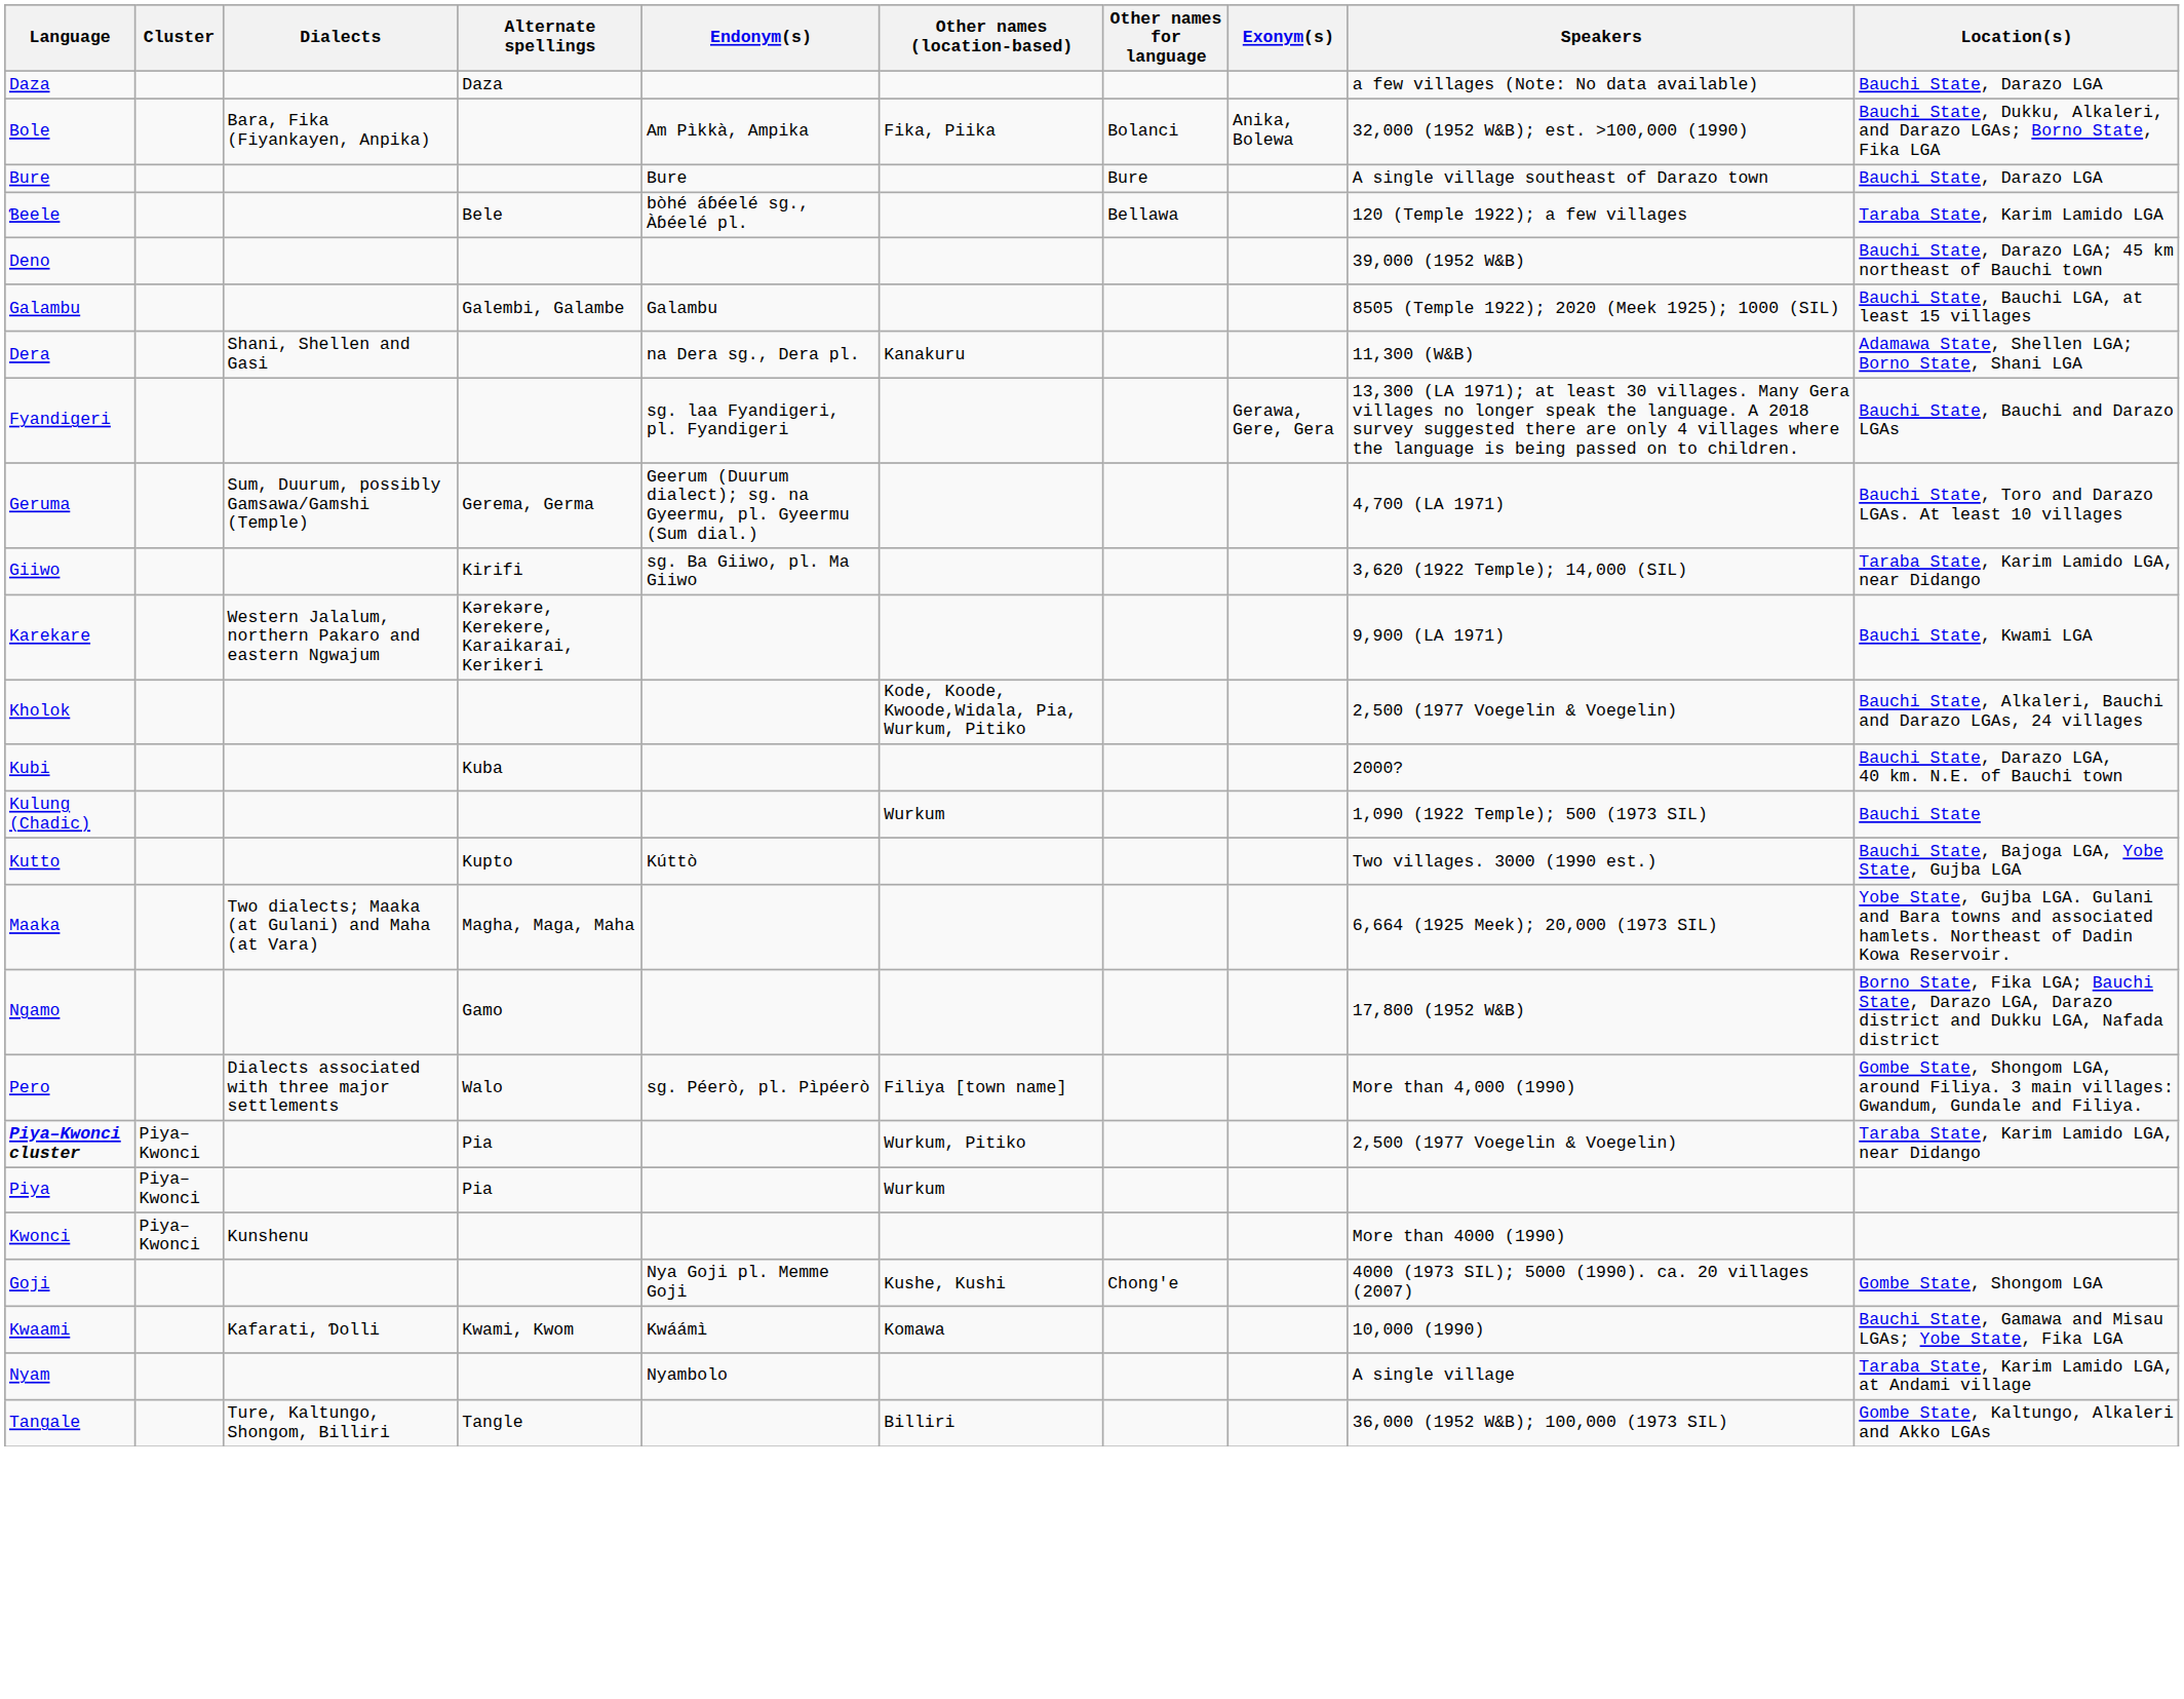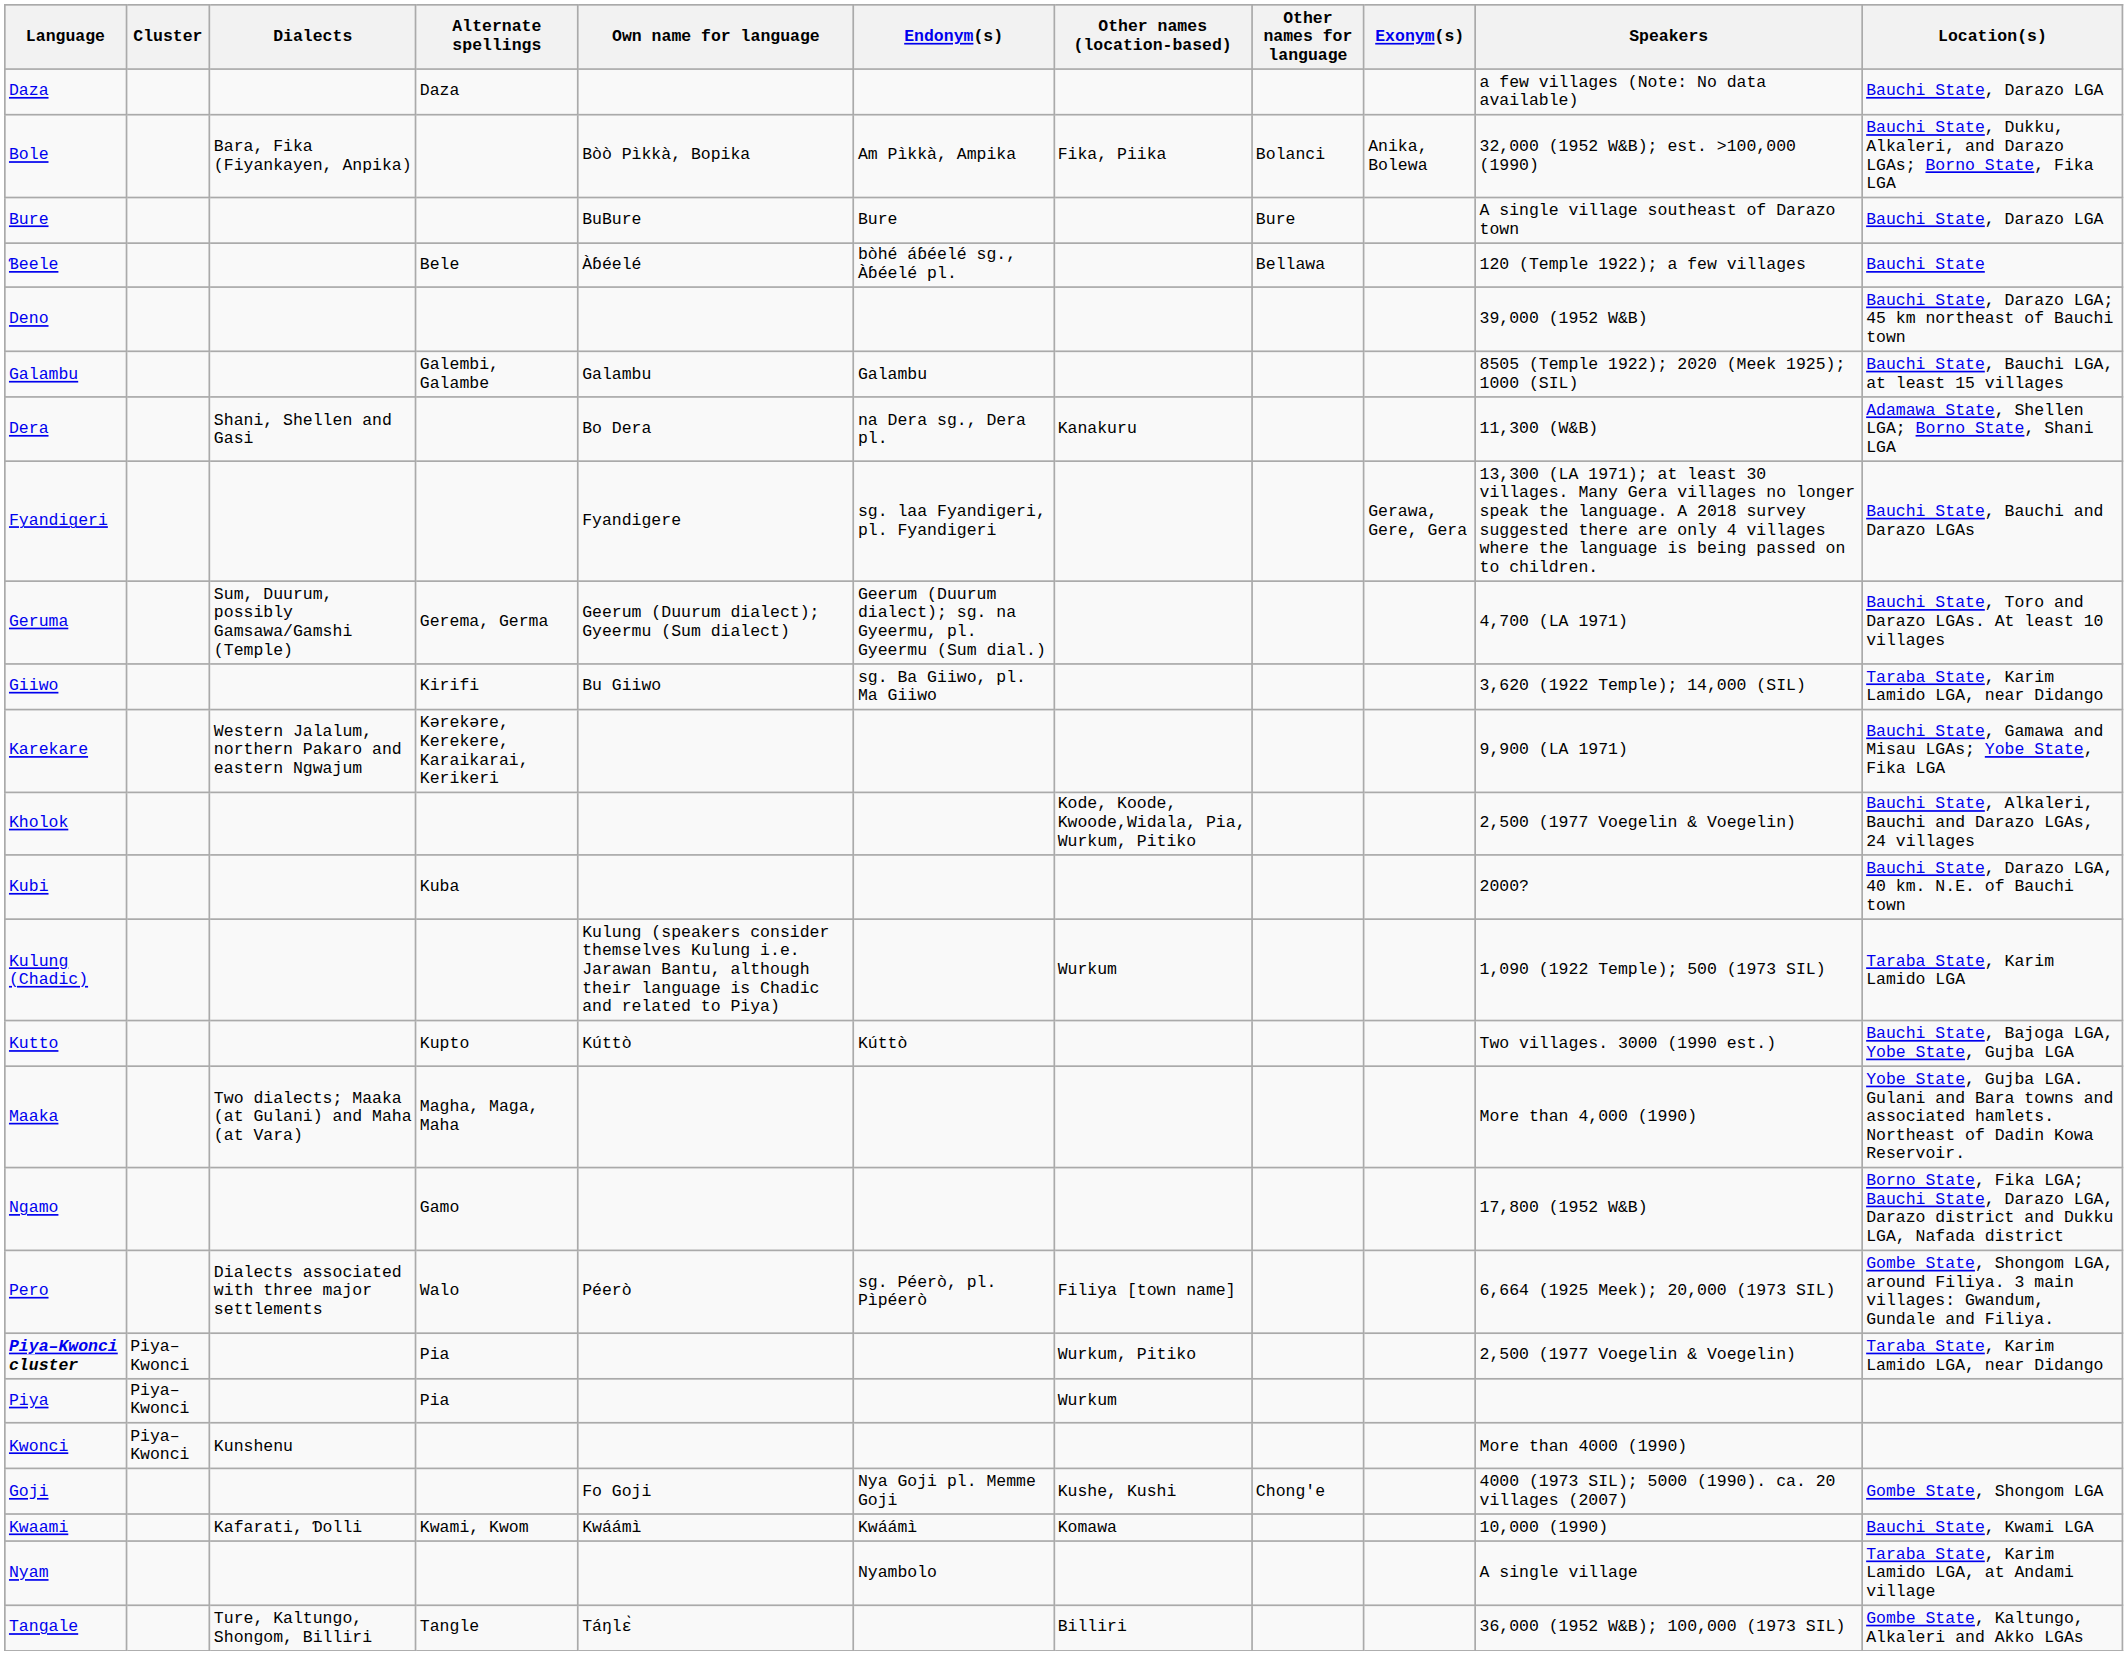+ column: Own name for language | Bòò Pìkkà, Bopika | BuBure | Àɓéelé | Galambu | Bo Dera | Fyandigere | Geerum (Duurum dialect); Gyeermu (Sum dialect) | Bu Giiwo | Kulung (speakers consider themselves Kulung i.e. Jarawan Bantu, although their language is Chadic and related to Piya) | Kúttò | Péerò | Fo Goji | Kwáámì | Táŋlɛ̀
Ɓeele | Location(s): Taraba State, Karim Lamido LGA -> Bauchi State
Karekare | Location(s): Bauchi State, Kwami LGA -> Bauchi State, Gamawa and Misau LGAs; Yobe State, Fika LGA
Kulung (Chadic) | Location(s): Bauchi State -> Taraba State, Karim Lamido LGA
Maaka | Speakers: 6,664 (1925 Meek); 20,000 (1973 SIL) -> More than 4,000 (1990)
Pero | Speakers: More than 4,000 (1990) -> 6,664 (1925 Meek); 20,000 (1973 SIL)
Kwaami | Location(s): Bauchi State, Gamawa and Misau LGAs; Yobe State, Fika LGA -> Bauchi State, Kwami LGA
